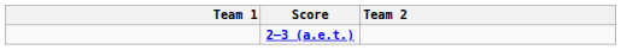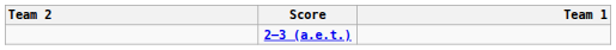columns swapped: Team 1 <-> Team 2
